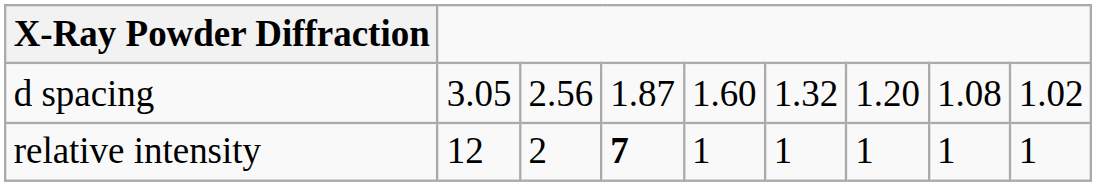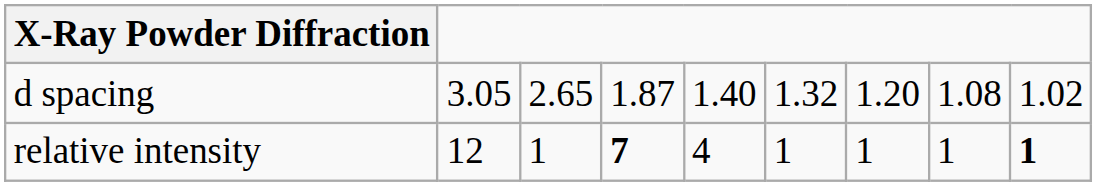d spacing | column 3: 2.56 -> 2.65
d spacing | column 5: 1.60 -> 1.40
relative intensity | column 3: 2 -> 1
relative intensity | column 5: 1 -> 4
relative intensity | column 9: normal -> bold
